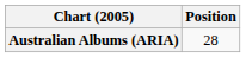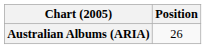Australian Albums (ARIA) | Position: 28 -> 26
